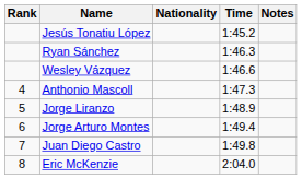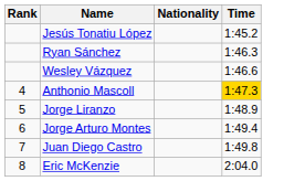- column: Notes
Anthonio Mascoll | Time: no background -> gold background
